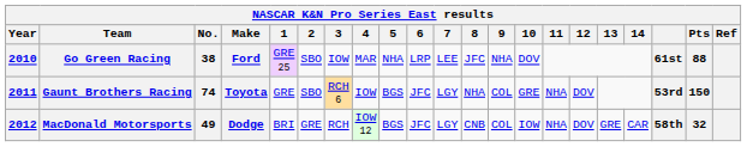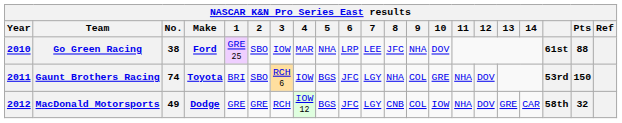Gaunt Brothers Racing | 1: GRE -> BRI
MacDonald Motorsports | 1: BRI -> GRE
